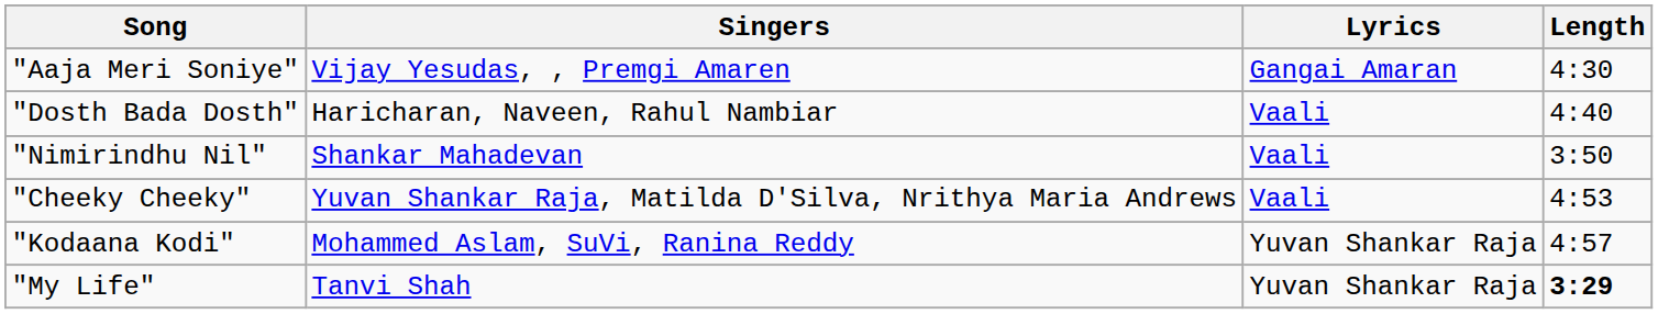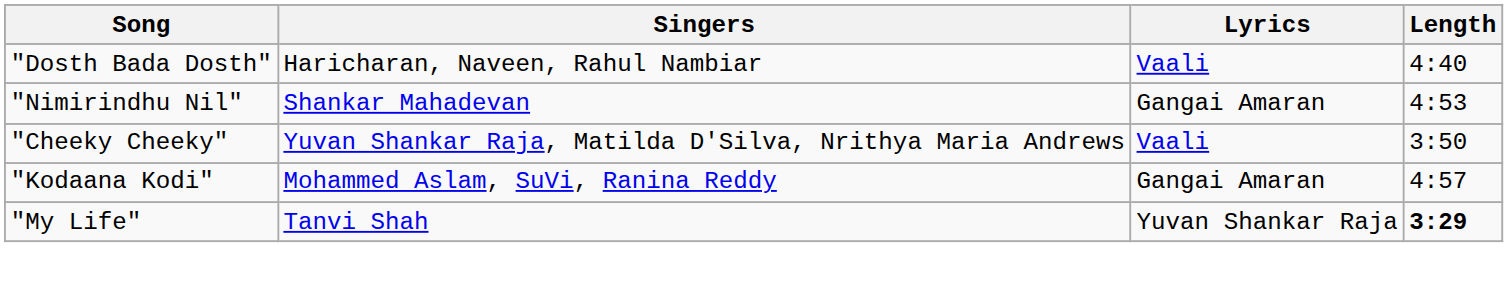- row: "Aaja Meri Soniye" | Vijay Yesudas, , Premgi Amaren | Gangai Amaran | 4:30
"Nimirindhu Nil" | Lyrics: Vaali -> Gangai Amaran
"Nimirindhu Nil" | Length: 3:50 -> 4:53
"Cheeky Cheeky" | Length: 4:53 -> 3:50
"Kodaana Kodi" | Lyrics: Yuvan Shankar Raja -> Gangai Amaran
